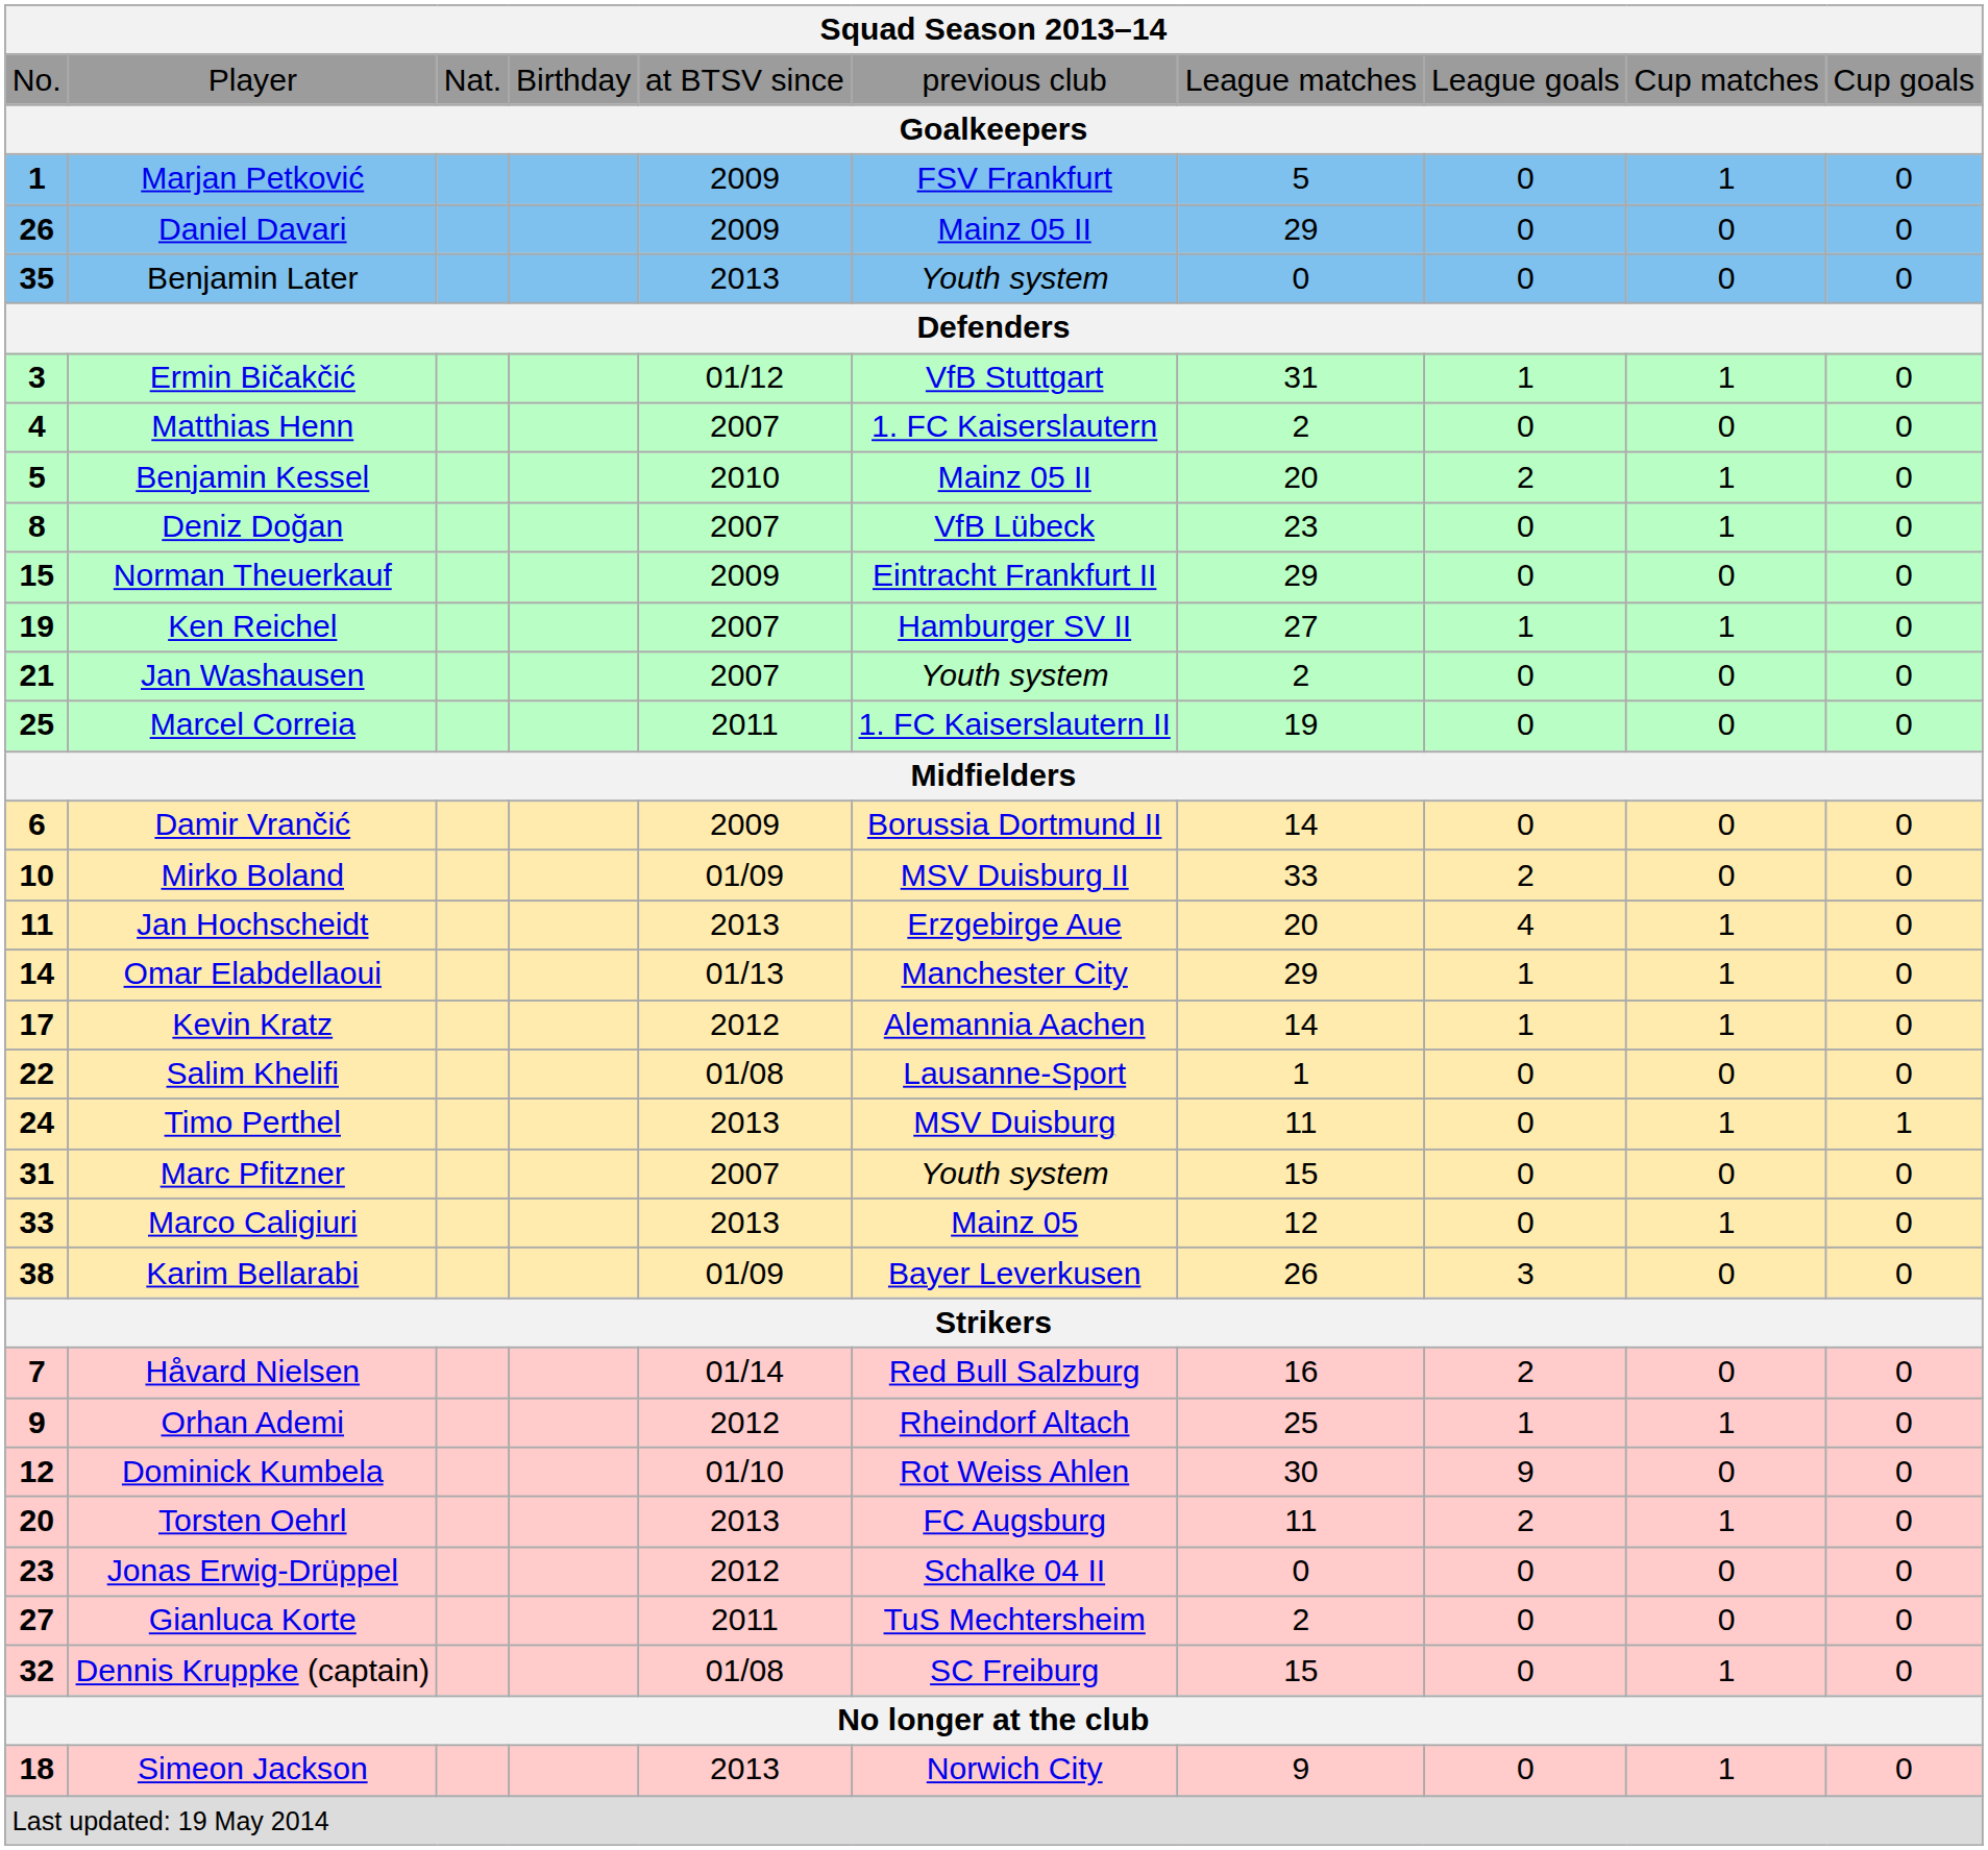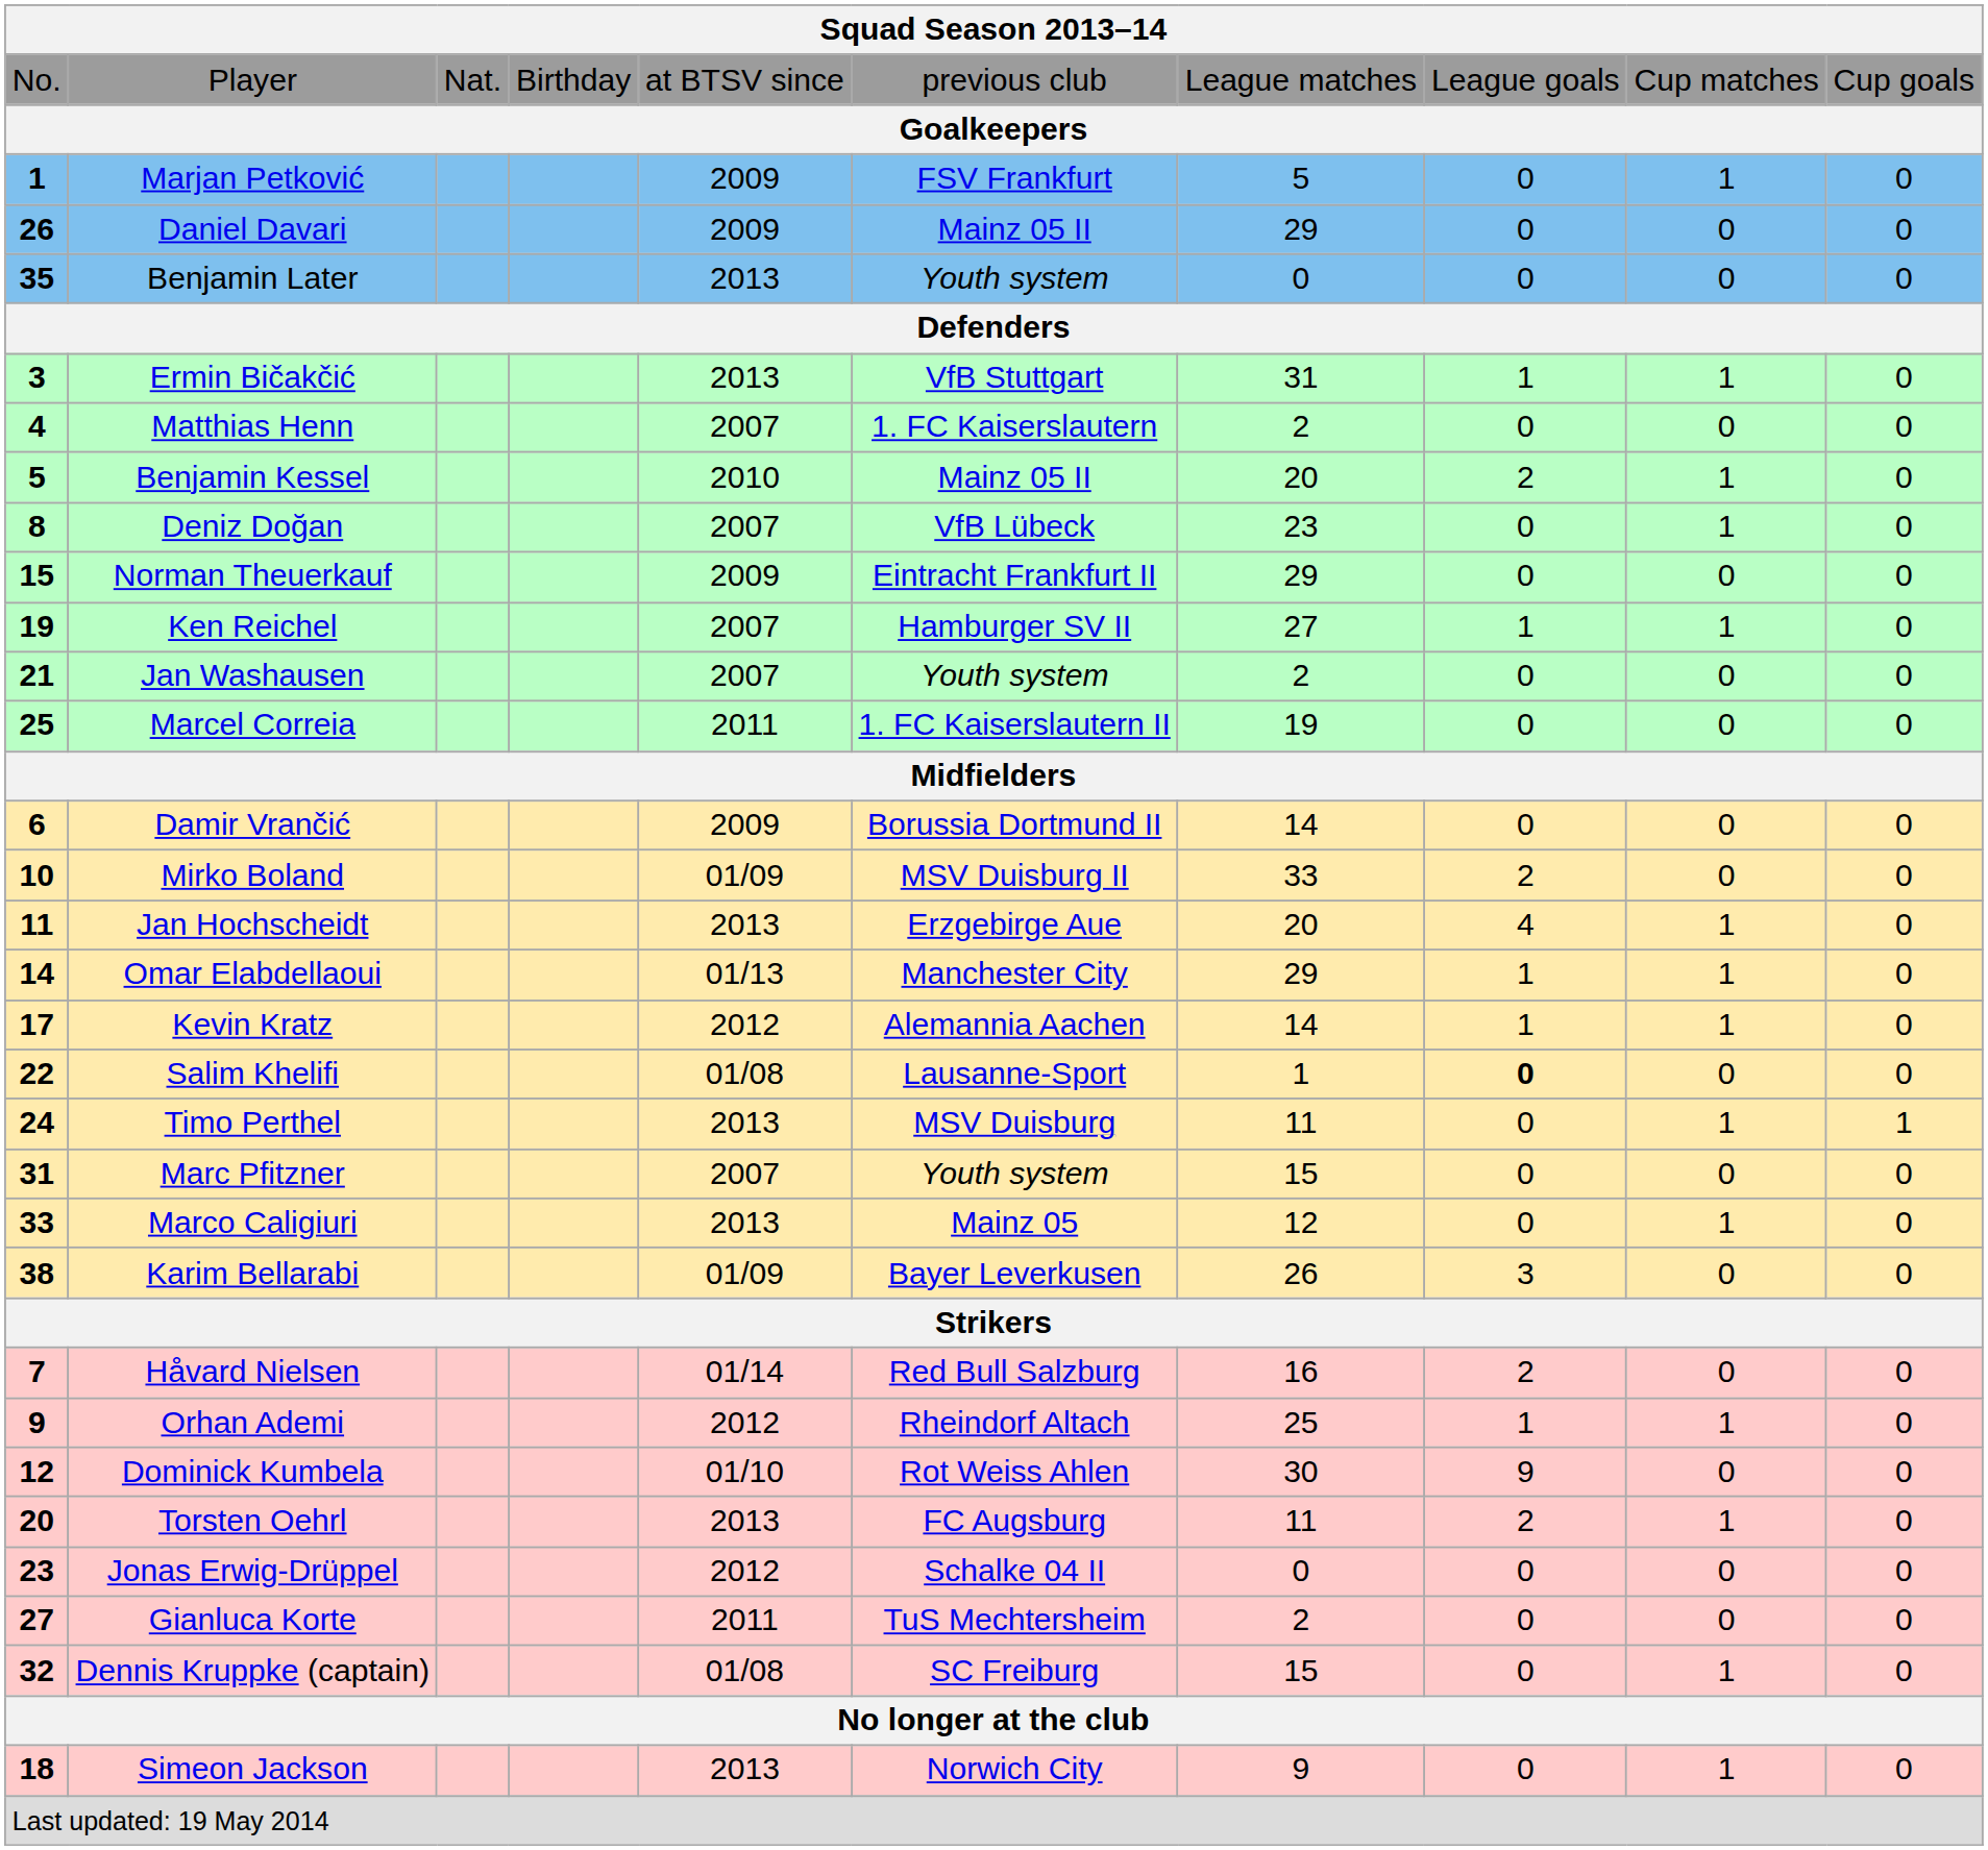Ermin Bičakčić | column 5: 01/12 -> 2013
Salim Khelifi | column 8: normal -> bold
